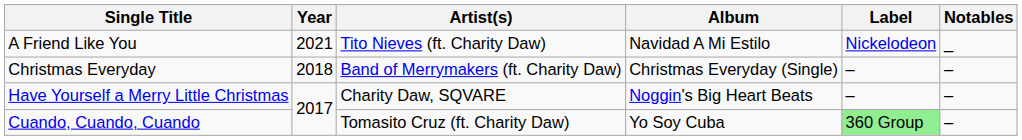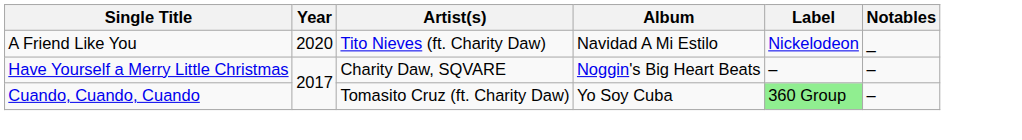A Friend Like You | Year: 2021 -> 2020
- row: Christmas Everyday | 2018 | Band of Merrymakers (ft. Charity Daw) | Christmas Everyday (Single) | – | –
